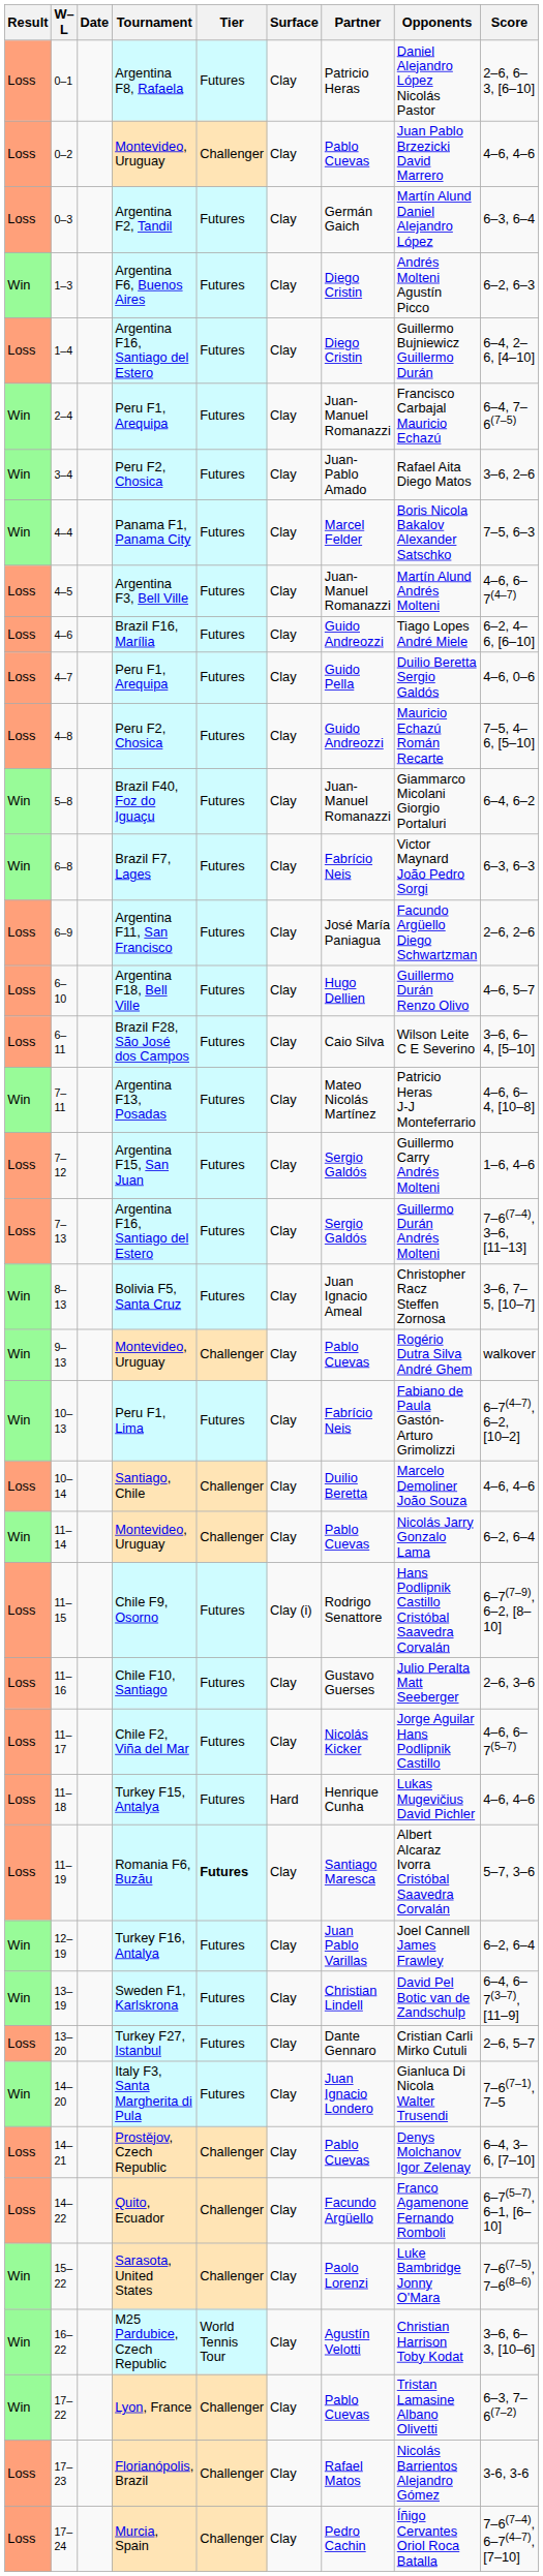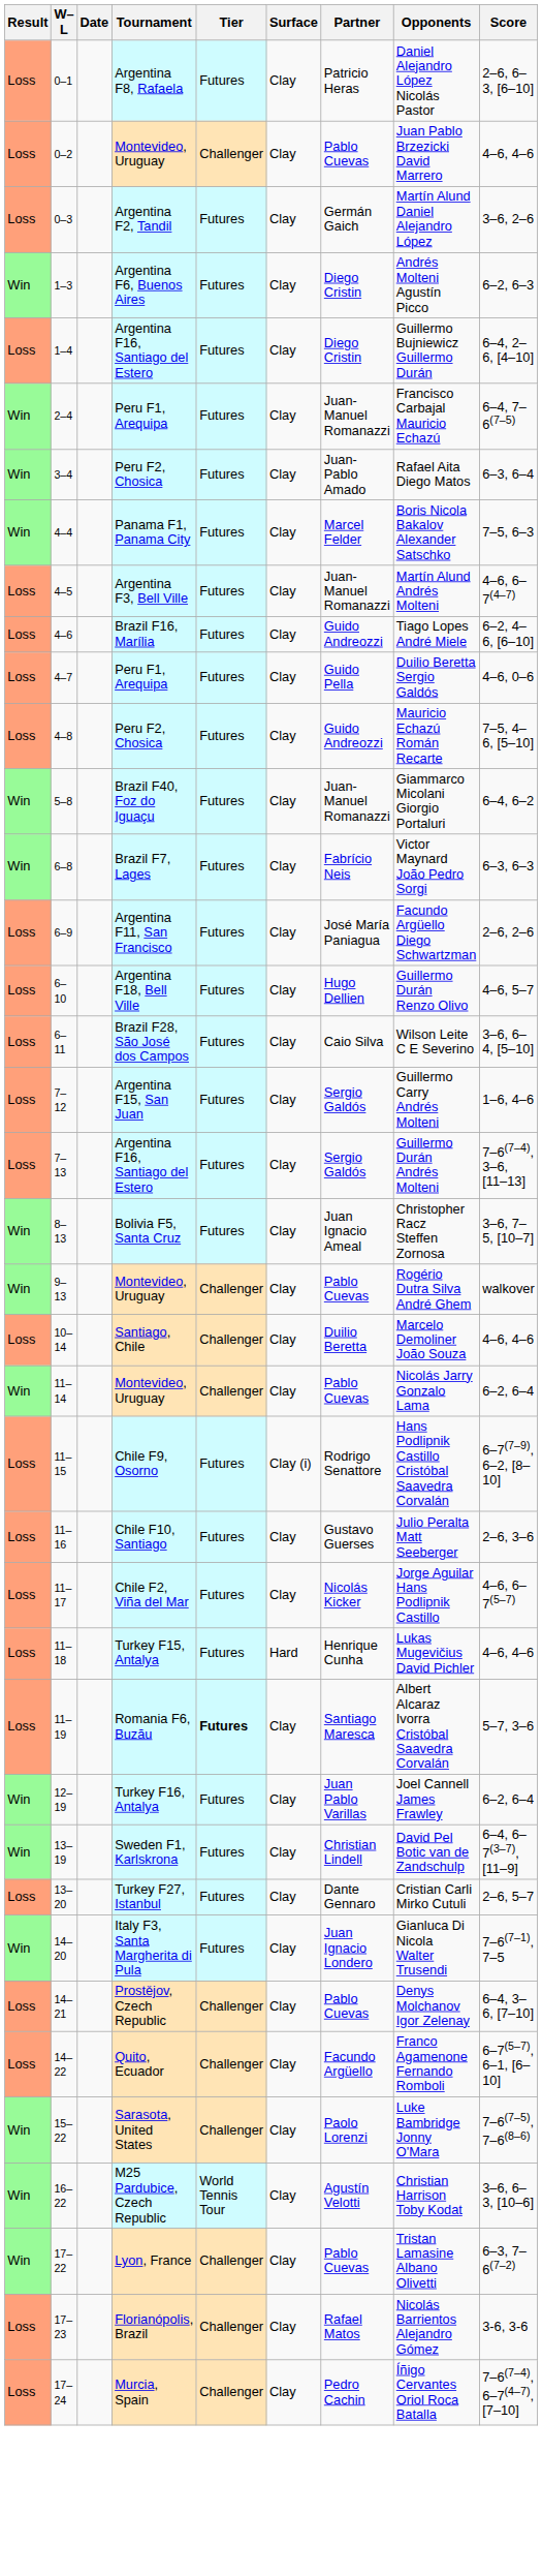0–3 | Score: 6–3, 6–4 -> 3–6, 2–6
3–4 | Score: 3–6, 2–6 -> 6–3, 6–4
- row: Win | 7–11 | Argentina F13, Posadas | Futures | Clay | Mateo Nicolás Martínez | Patricio Heras J-J Monteferrario | 4–6, 6–4, [10–8]
- row: Win | 10–13 | Peru F1, Lima | Futures | Clay | Fabrício Neis | Fabiano de Paula Gastón-Arturo Grimolizzi | 6–7(4–7), 6–2, [10–2]
